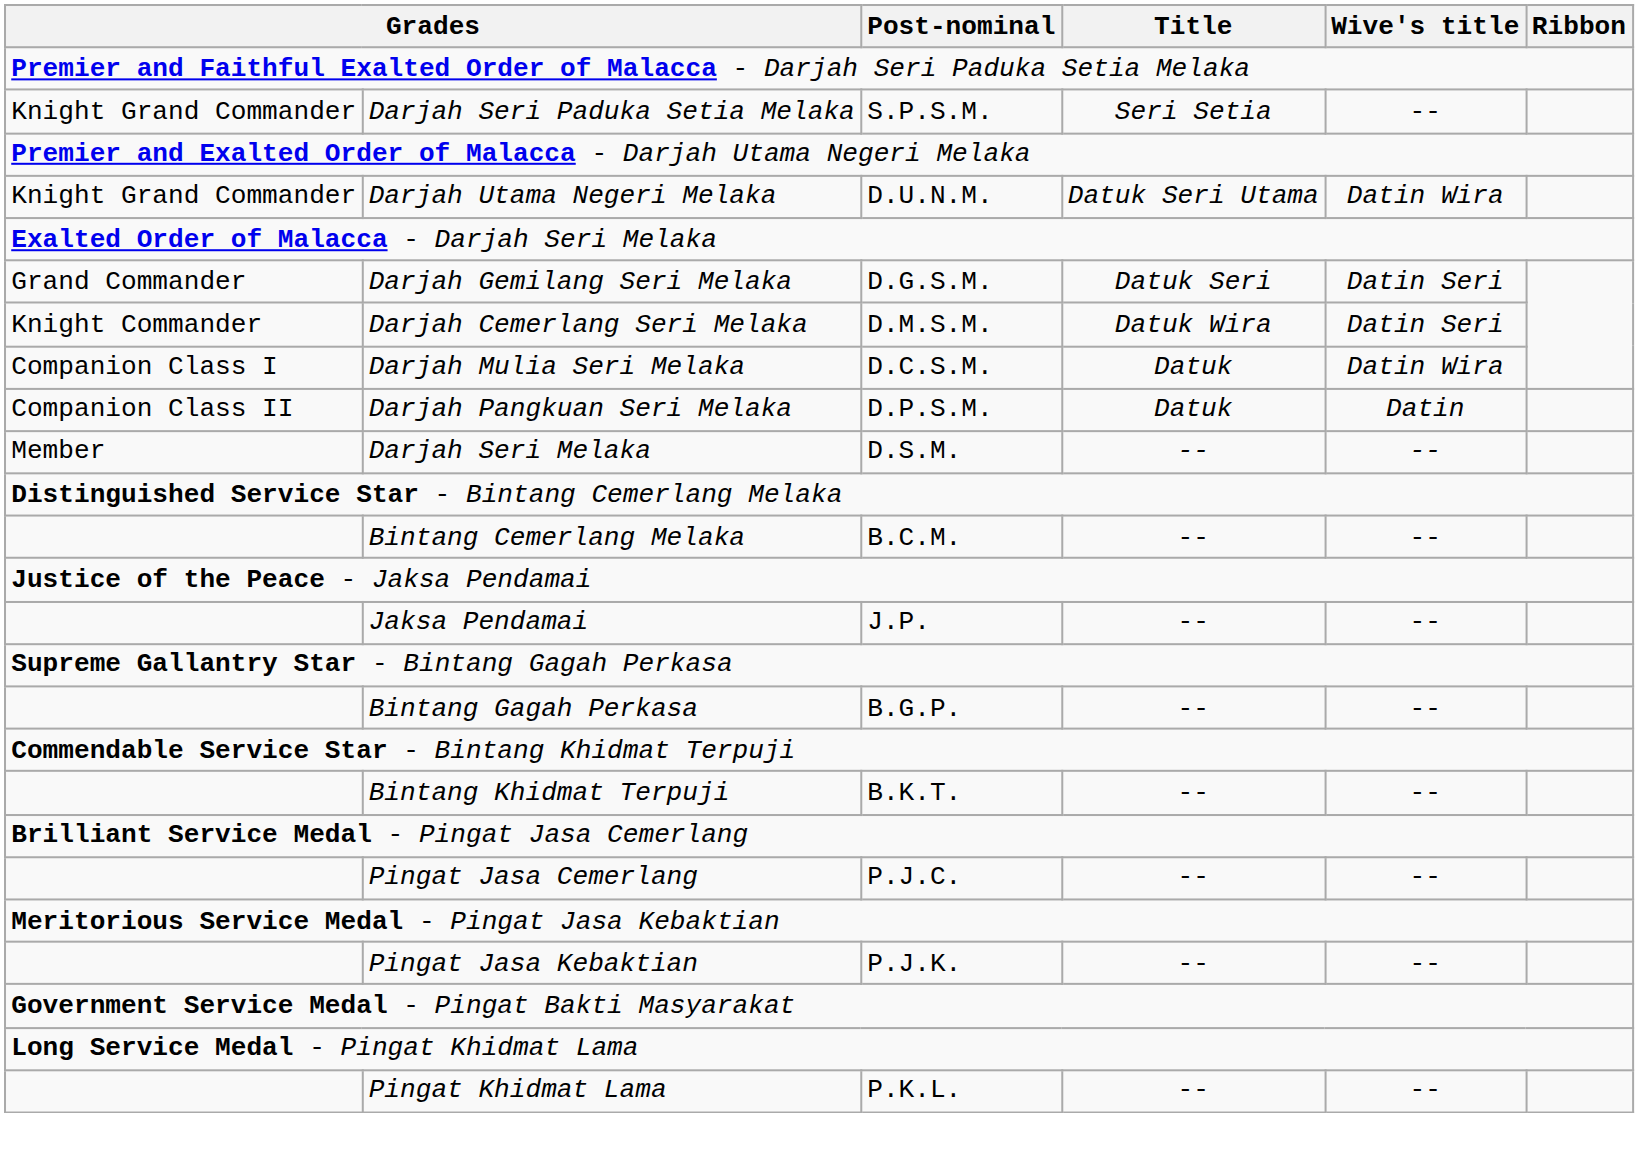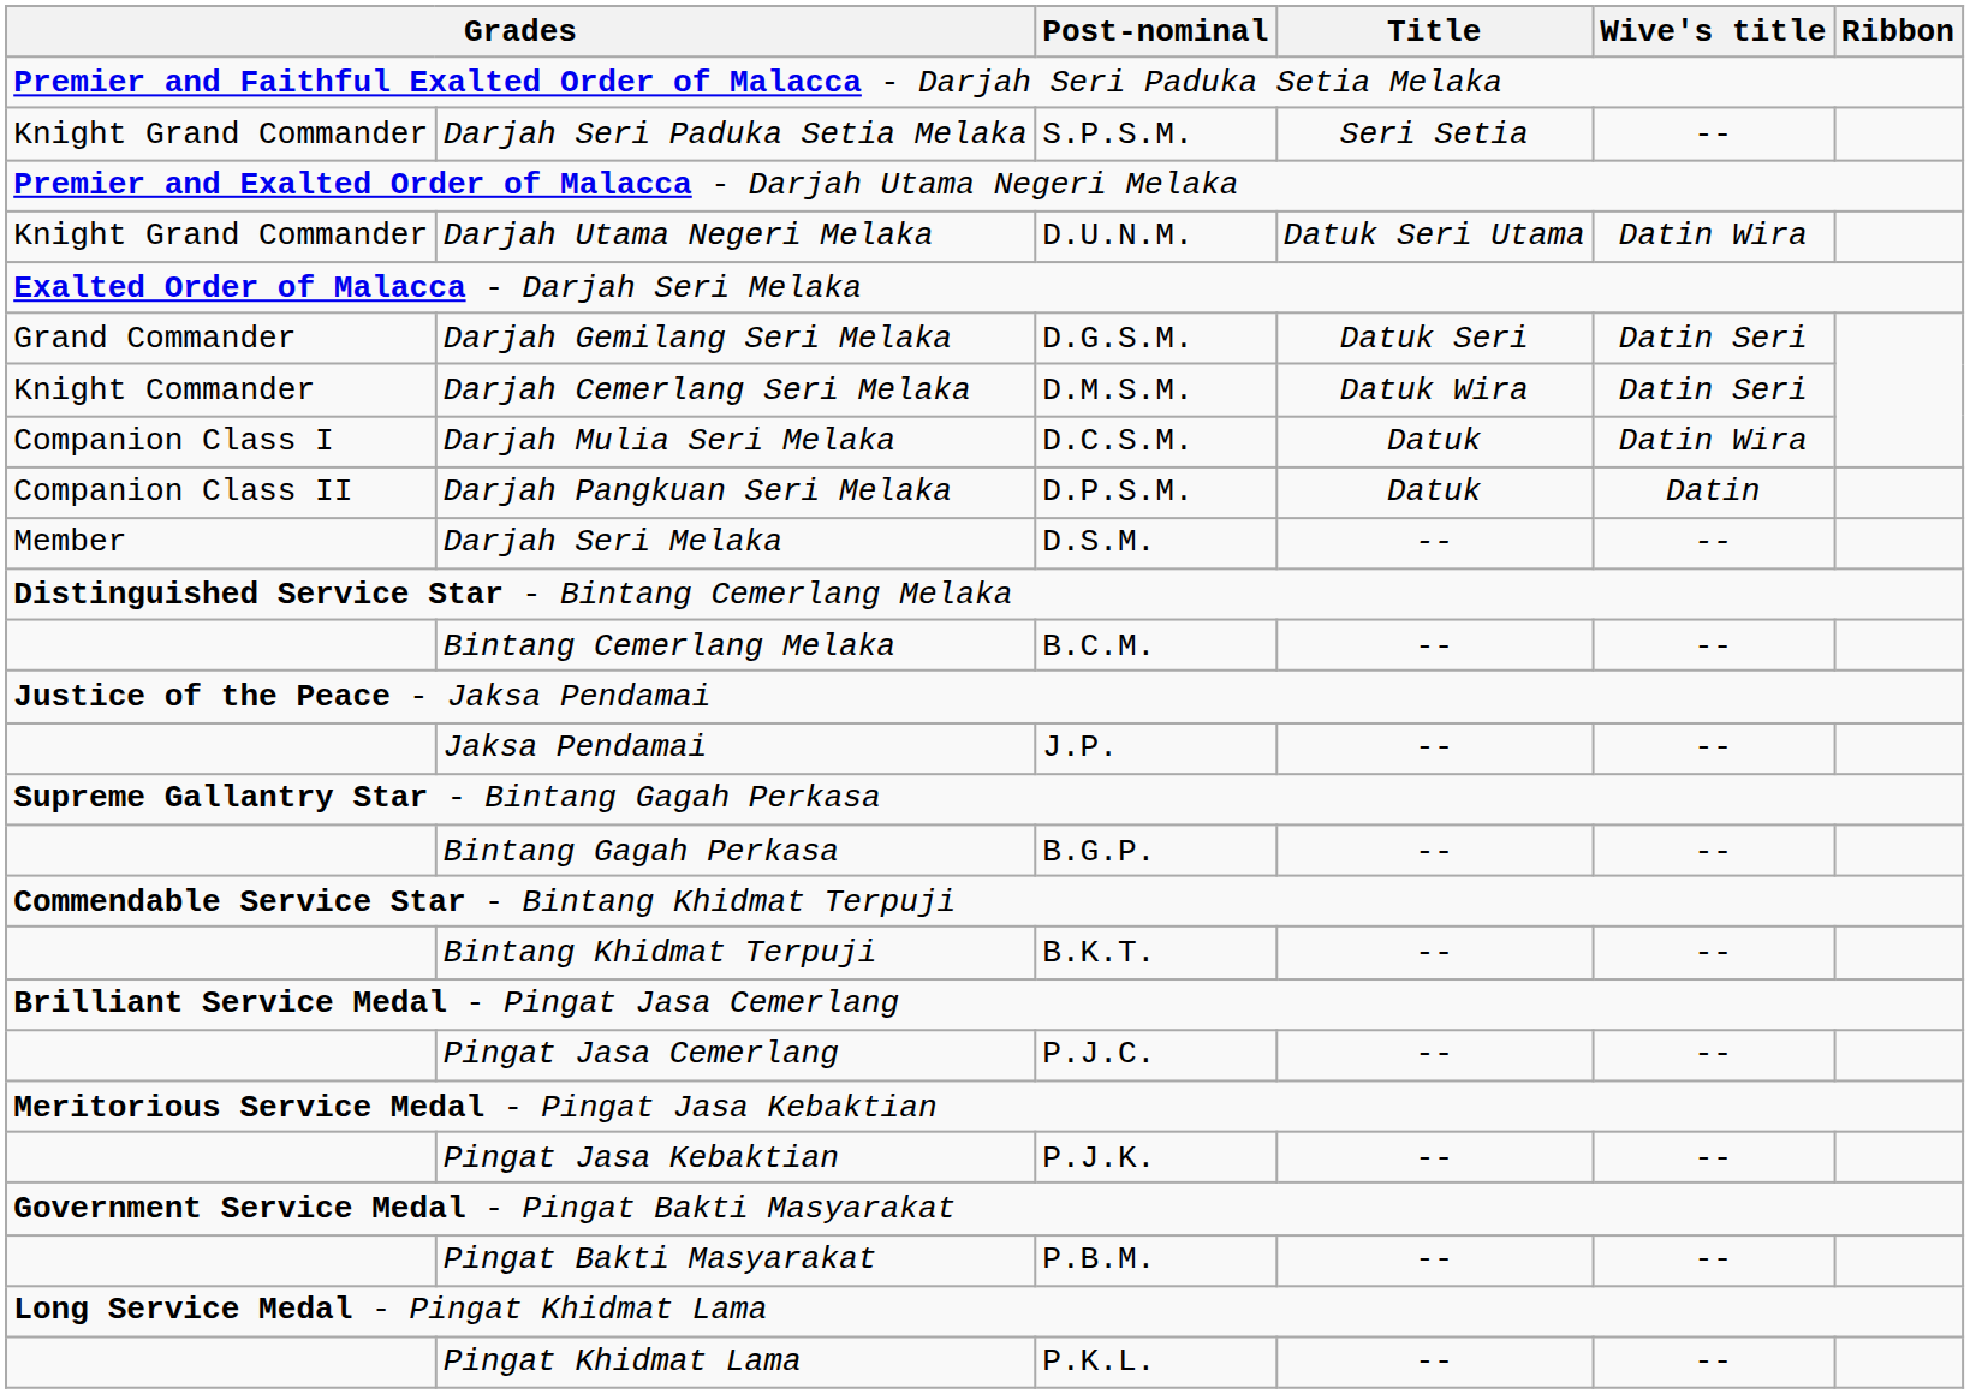+ row: Pingat Bakti Masyarakat | P.B.M. | -- | --
